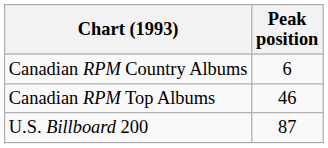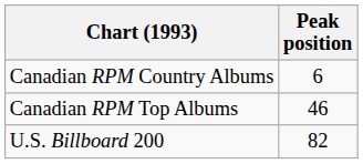U.S. Billboard 200 | Peak position: 87 -> 82
